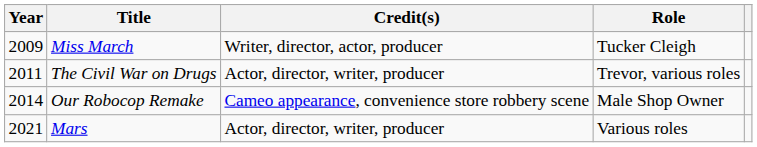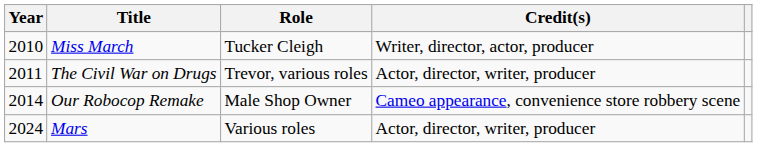columns swapped: Role <-> Credit(s)
Miss March | Year: 2009 -> 2010
Mars | Year: 2021 -> 2024
